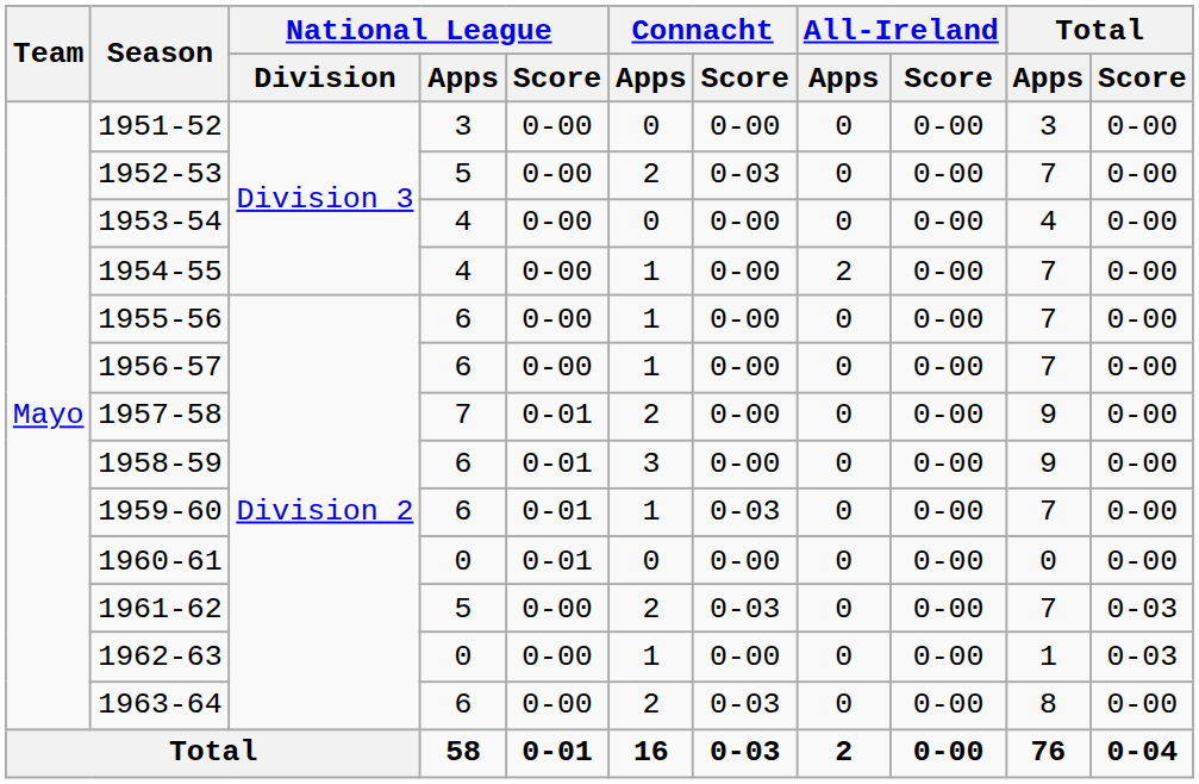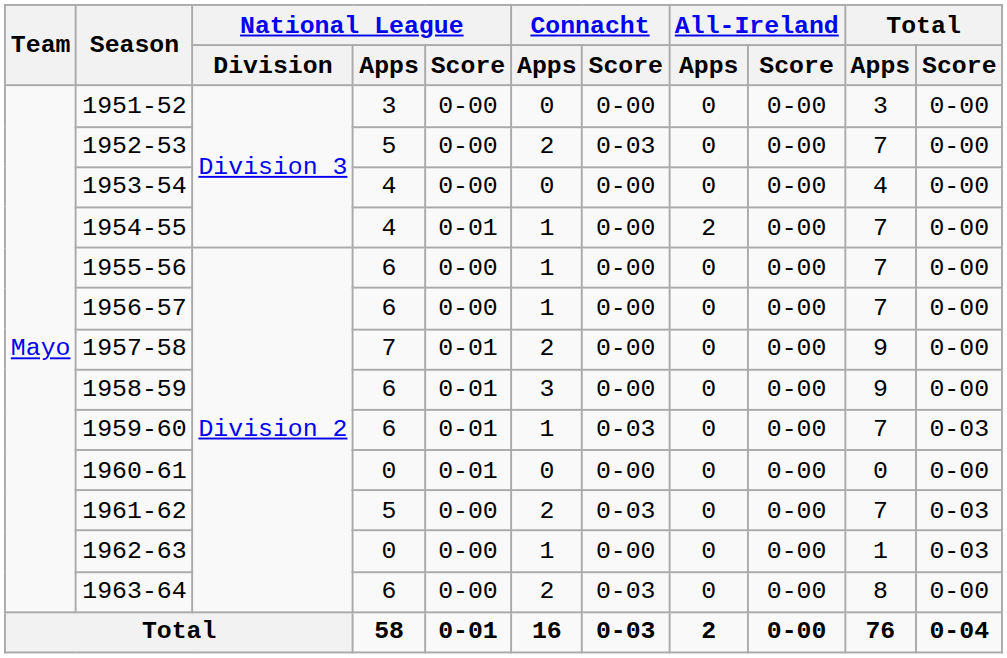1954-55 | National League / Score: 0-00 -> 0-01
1959-60 | Total / Score: 0-00 -> 0-03
